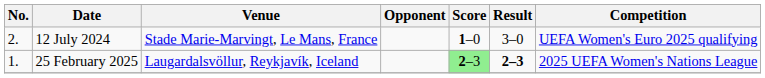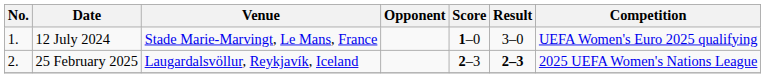12 July 2024 | No.: 2. -> 1.
25 February 2025 | No.: 1. -> 2.
25 February 2025 | Score: lightgreen background -> no background
